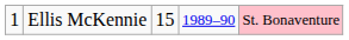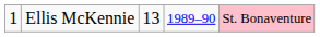Ellis McKennie | column 3: 15 -> 13
